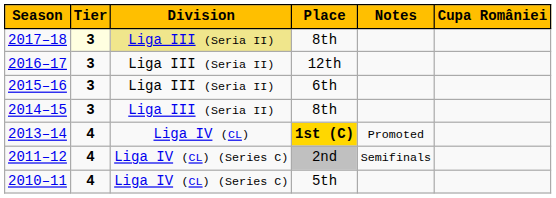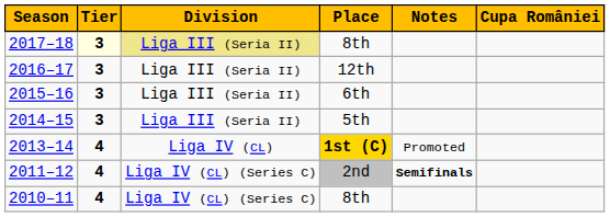2014–15 | Place: 8th -> 5th
2011–12 | Notes: normal -> bold
2010–11 | Place: 5th -> 8th
